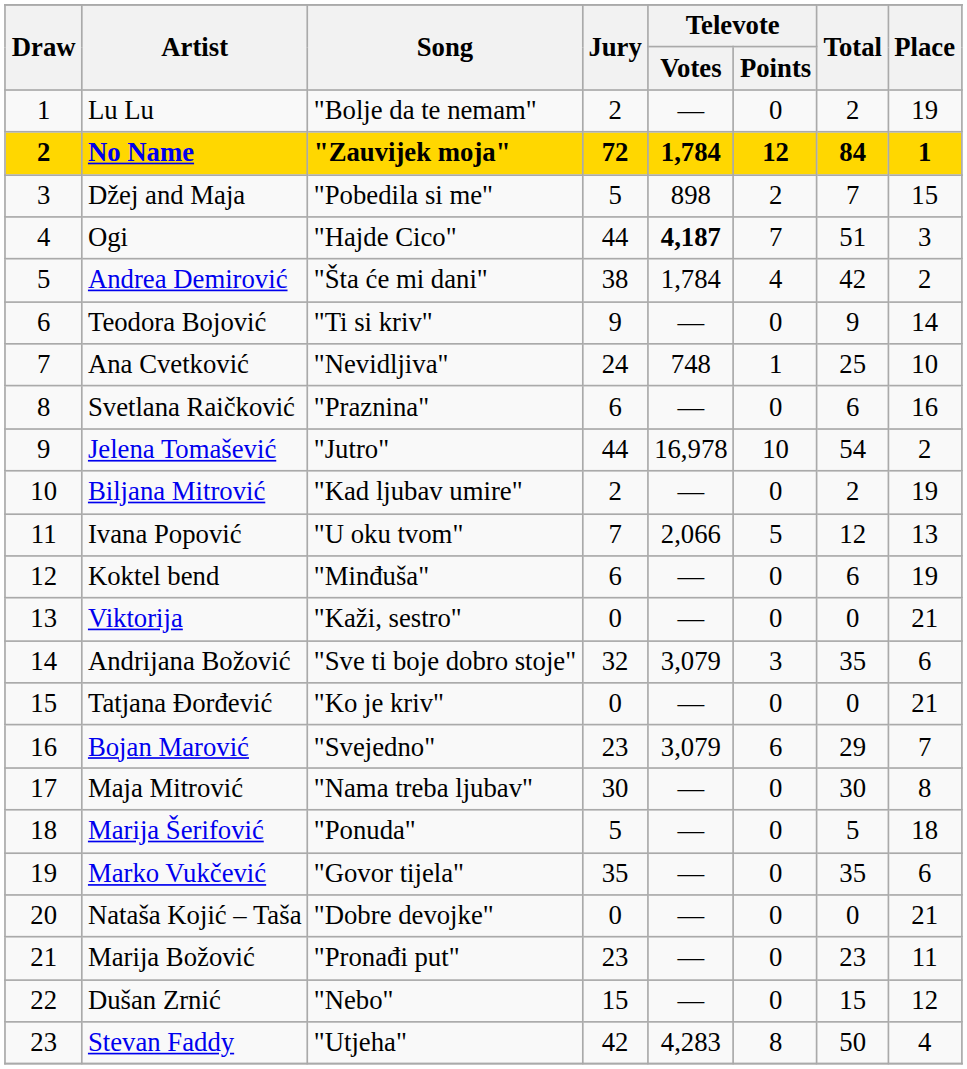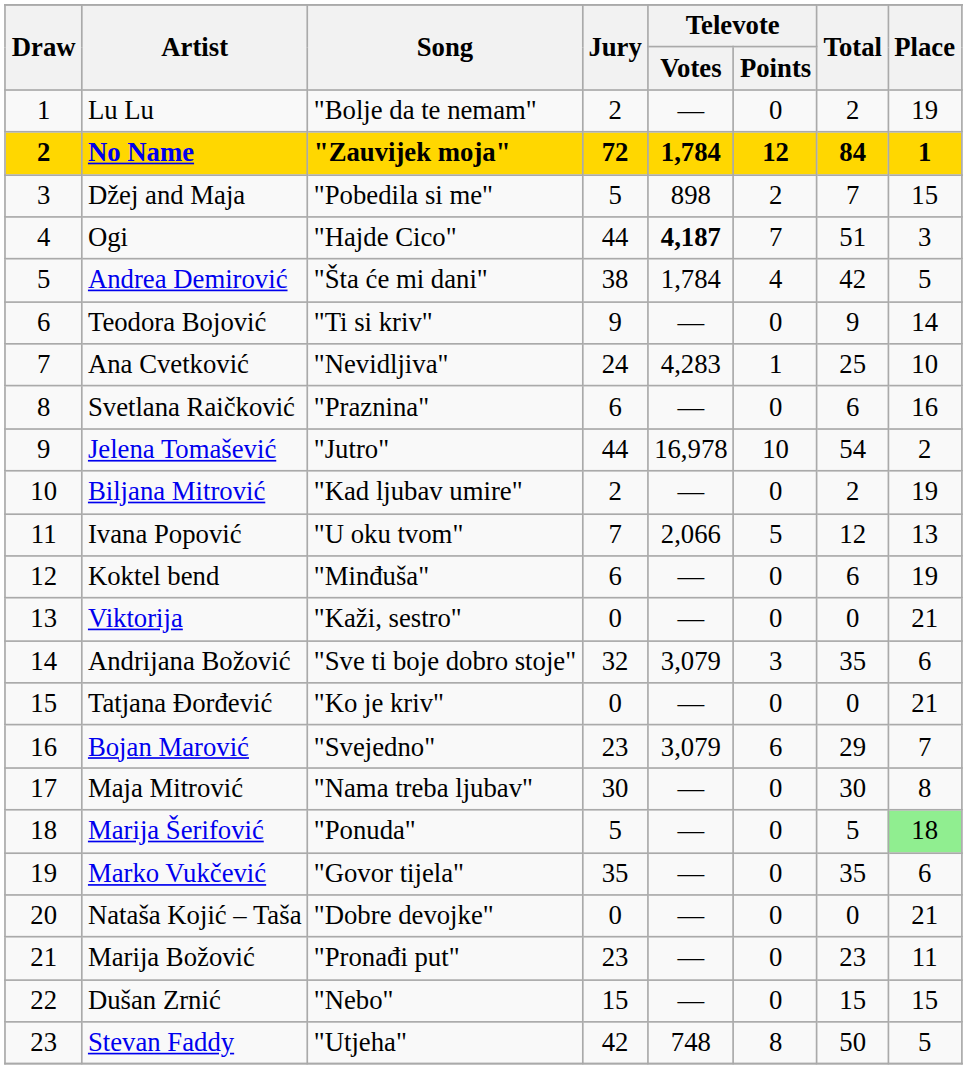Andrea Demirović | Place: 2 -> 5
Ana Cvetković | Televote / Votes: 748 -> 4,283
Marija Šerifović | Place: no background -> lightgreen background
Dušan Zrnić | Place: 12 -> 15
Stevan Faddy | Televote / Votes: 4,283 -> 748
Stevan Faddy | Place: 4 -> 5
